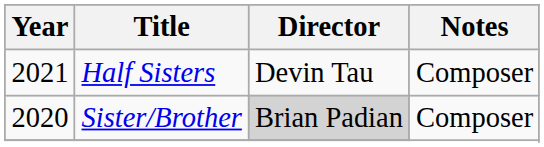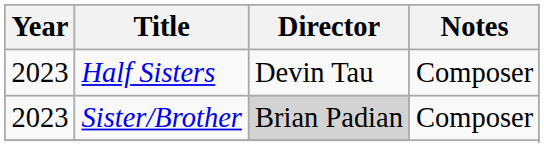Half Sisters | Year: 2021 -> 2023
Sister/Brother | Year: 2020 -> 2023
